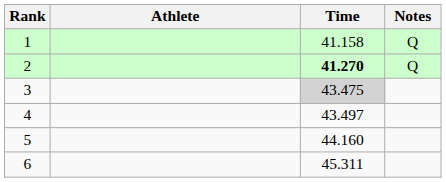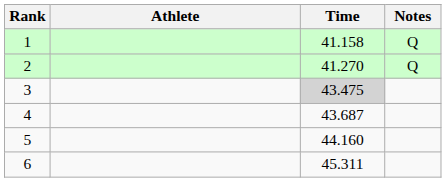2 | Time: bold -> normal
4 | Time: 43.497 -> 43.687
